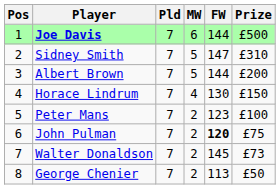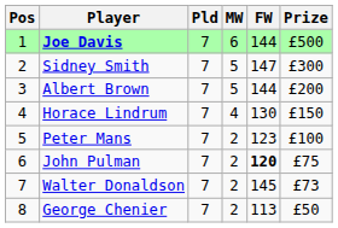Sidney Smith | Prize: £310 -> £300
